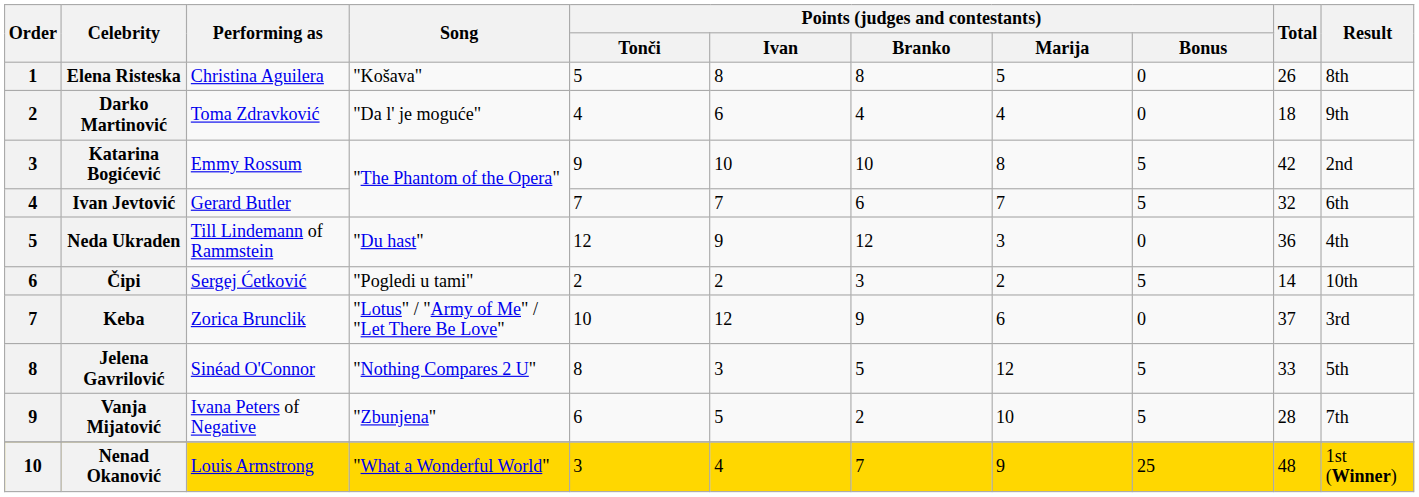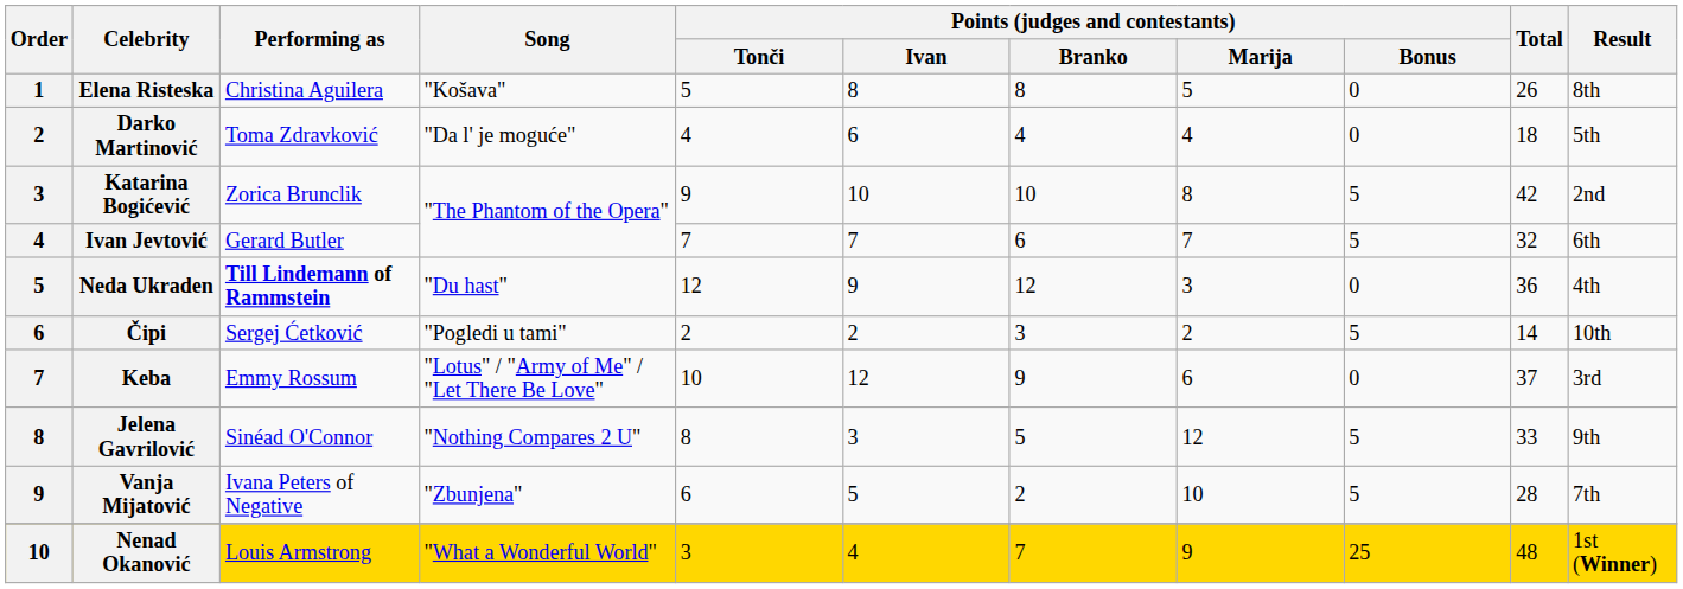Darko Martinović | Result: 9th -> 5th
Katarina Bogićević | Performing as: Emmy Rossum -> Zorica Brunclik
Neda Ukraden | Performing as: normal -> bold
Keba | Performing as: Zorica Brunclik -> Emmy Rossum
Jelena Gavrilović | Result: 5th -> 9th
